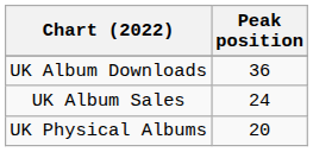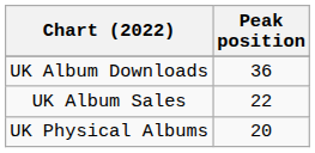UK Album Sales | Peak position: 24 -> 22
